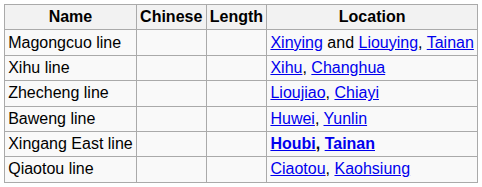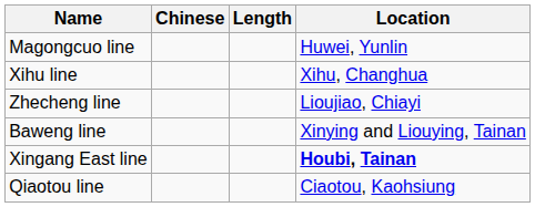Magongcuo line | column 4: Xinying and Liouying, Tainan -> Huwei, Yunlin
Baweng line | column 4: Huwei, Yunlin -> Xinying and Liouying, Tainan
